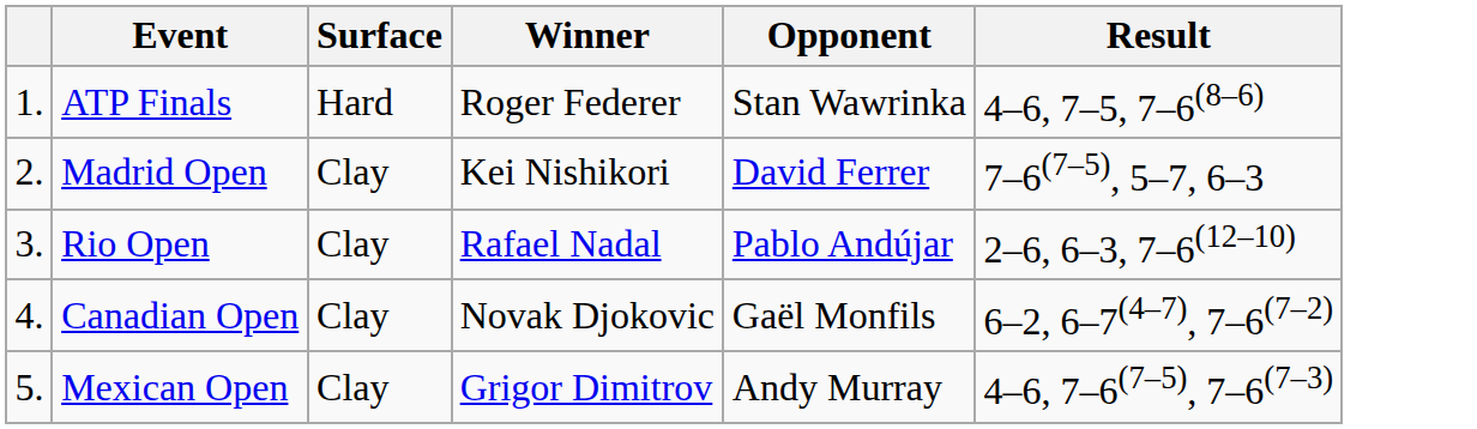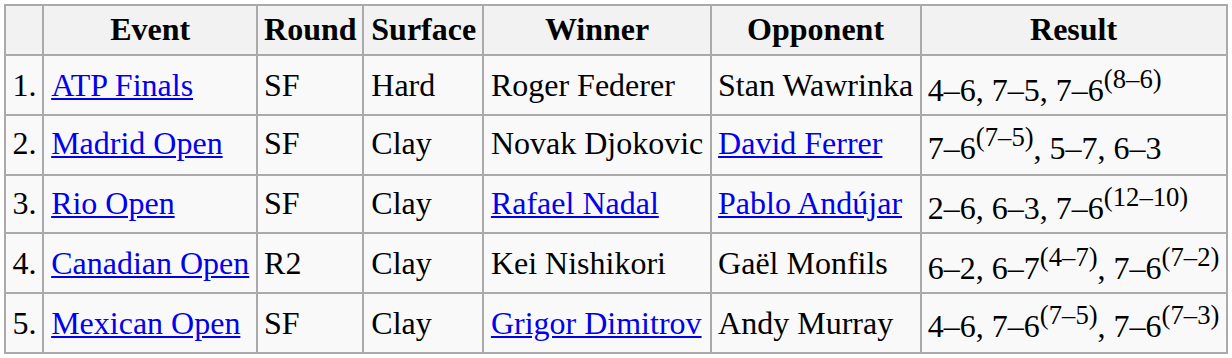+ column: Round | SF | SF | SF | R2 | SF
Madrid Open | Winner: Kei Nishikori -> Novak Djokovic
Canadian Open | Winner: Novak Djokovic -> Kei Nishikori
